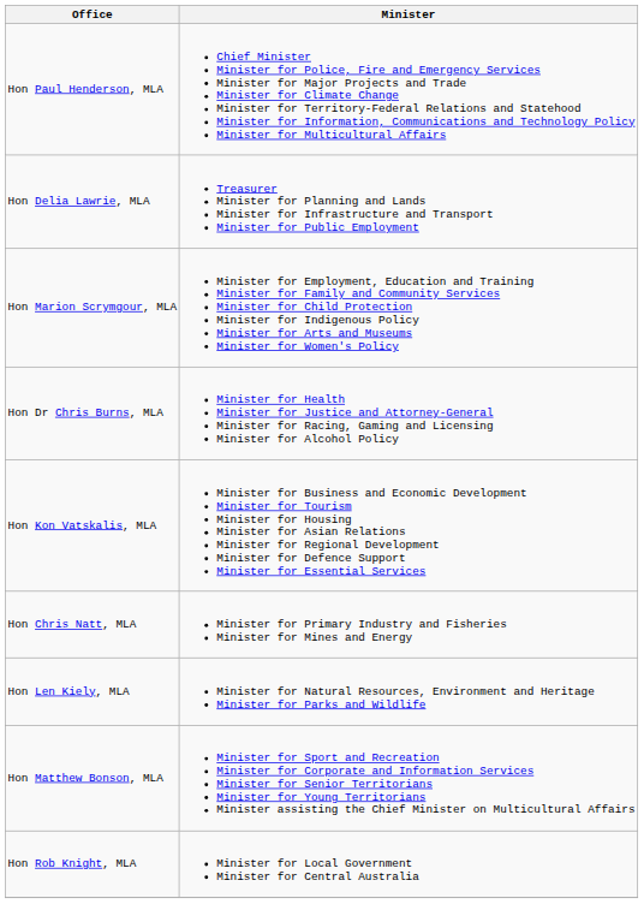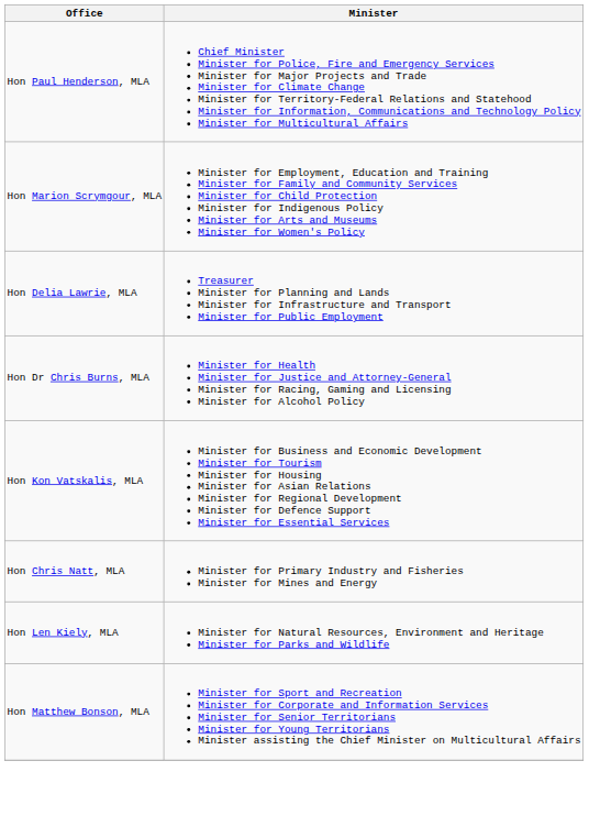rows swapped: Hon Marion Scrymgour, MLA <-> Hon Delia Lawrie, MLA
- row: Hon Rob Knight, MLA | Minister for Local Government Minister for Central Australia
